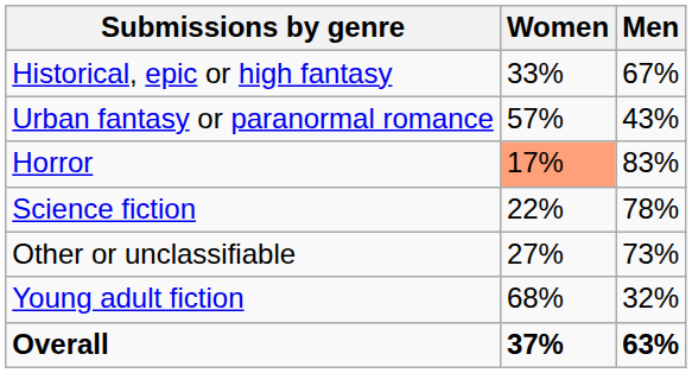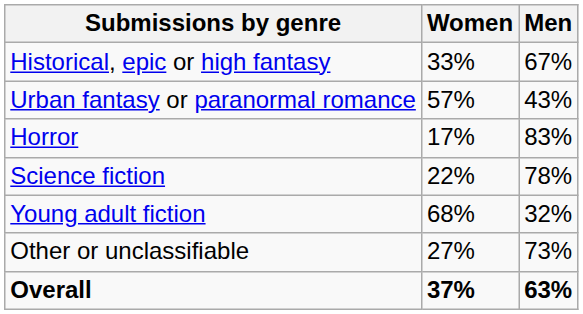Horror | Women: lightsalmon background -> no background
rows swapped: Young adult fiction <-> Other or unclassifiable
